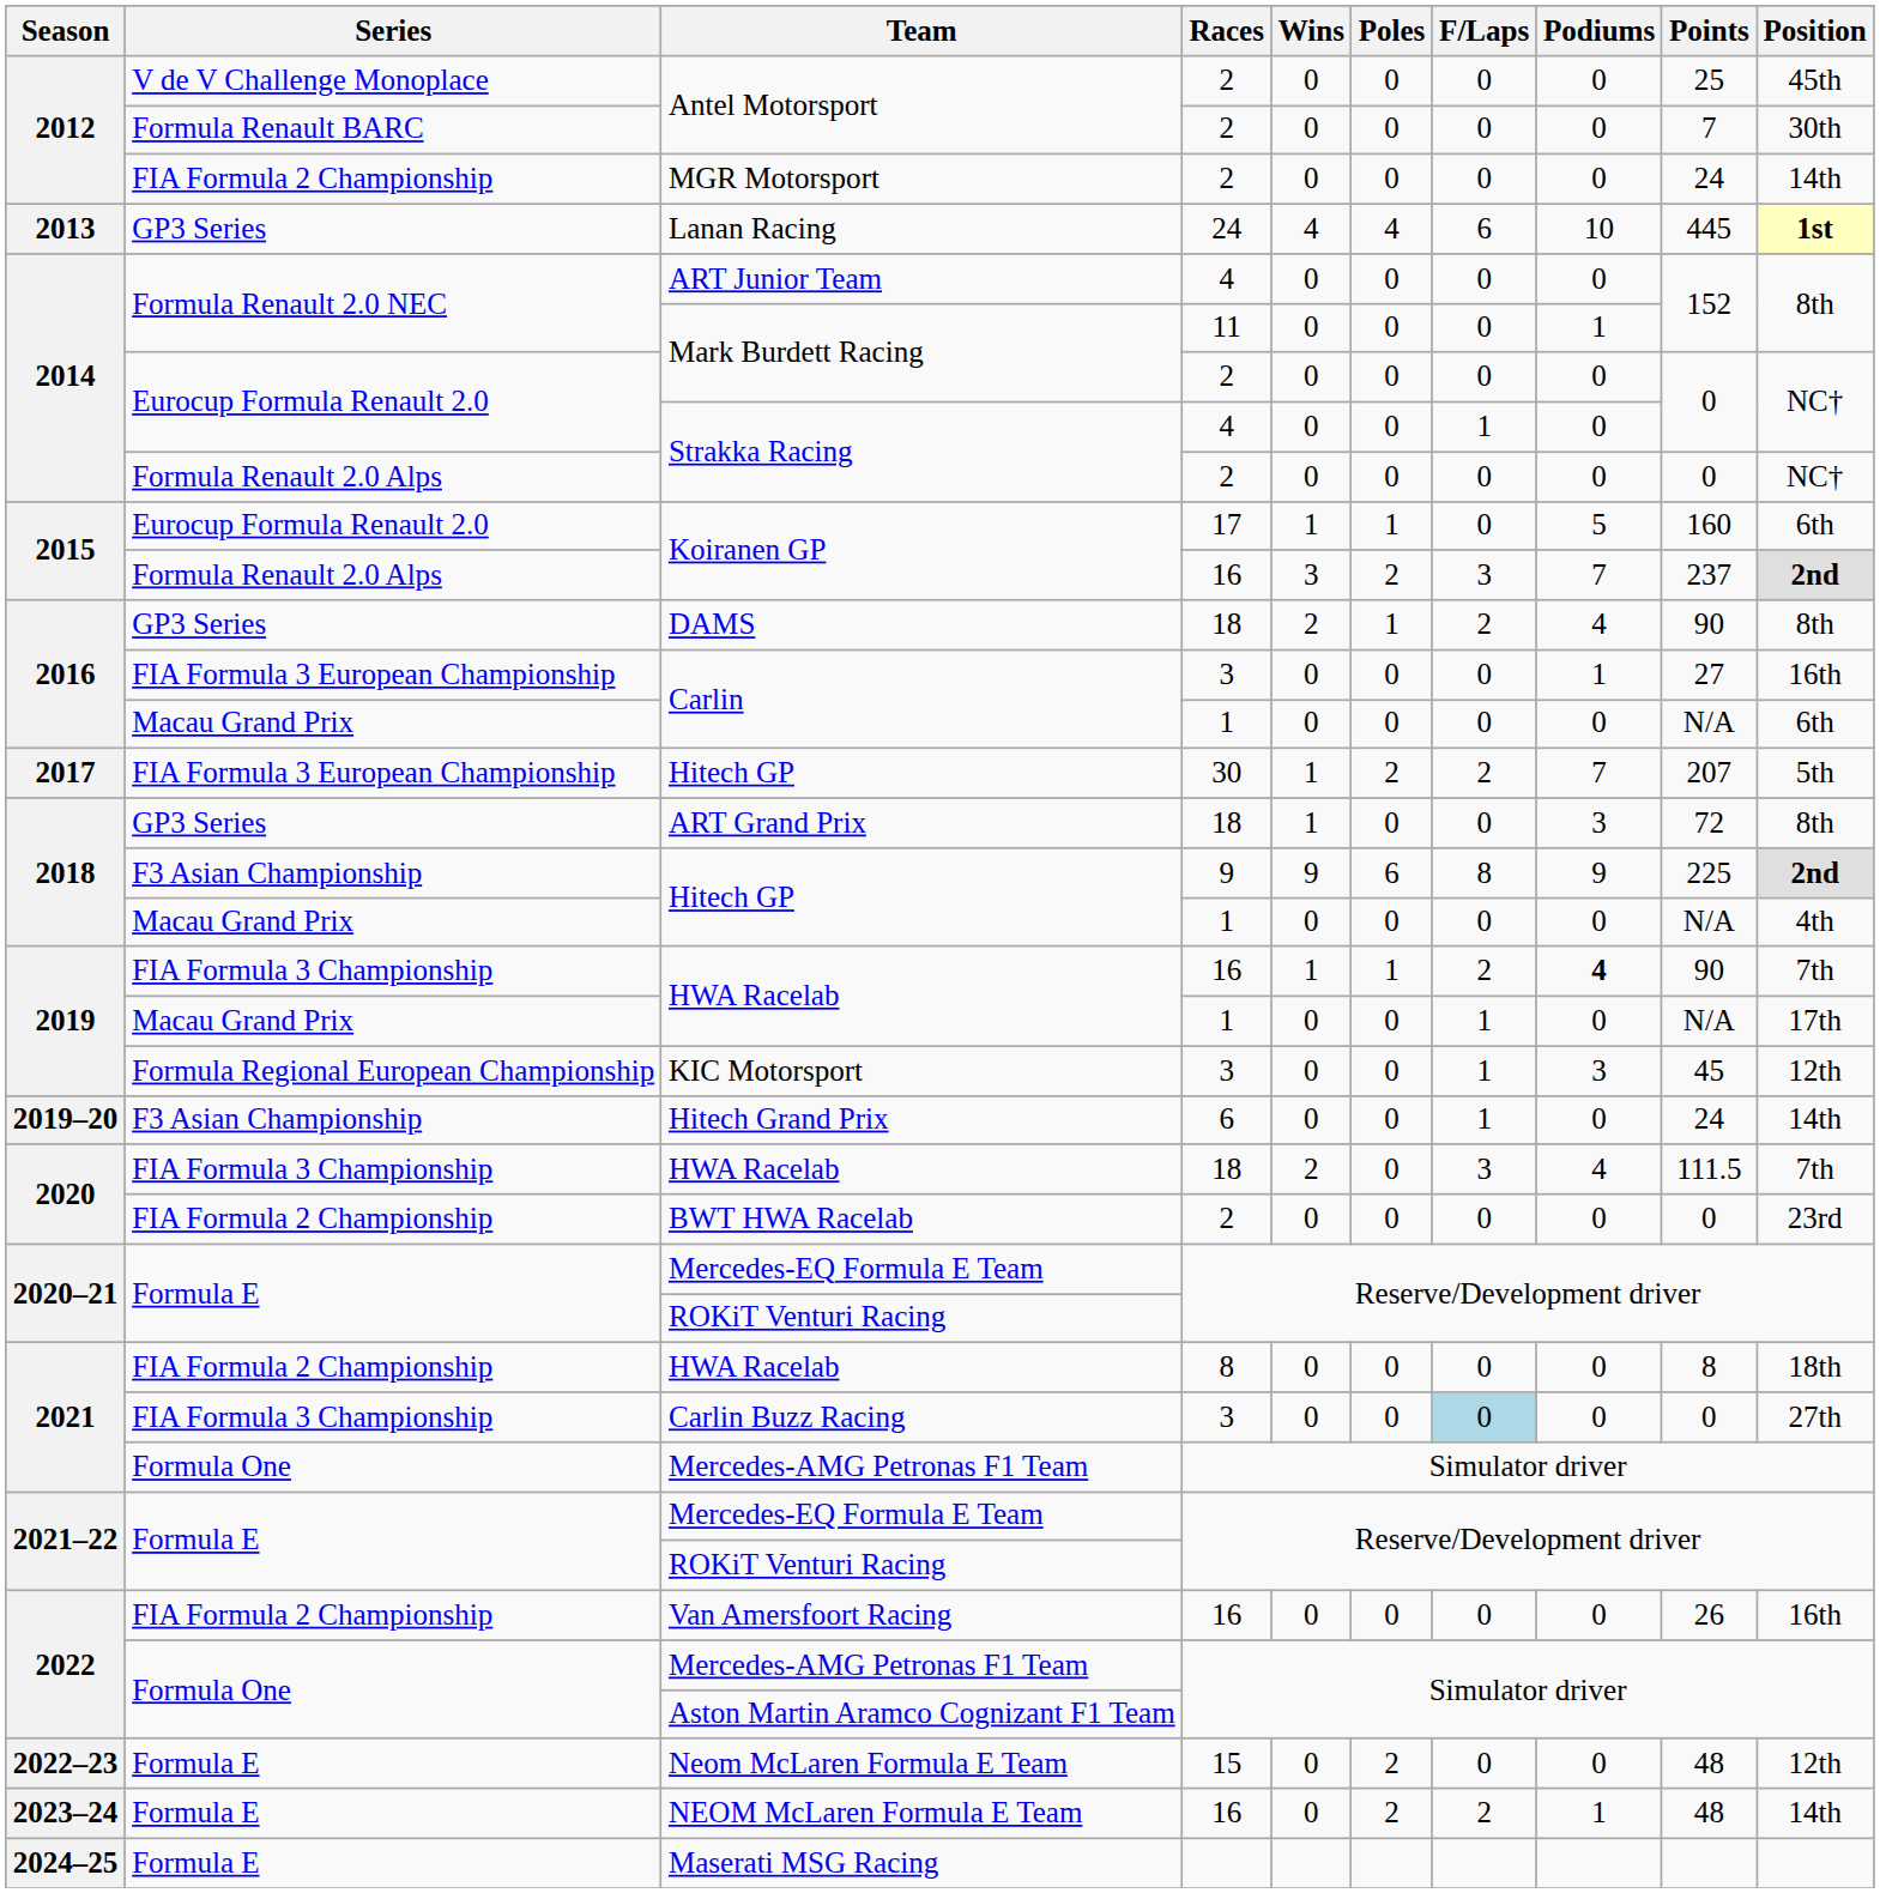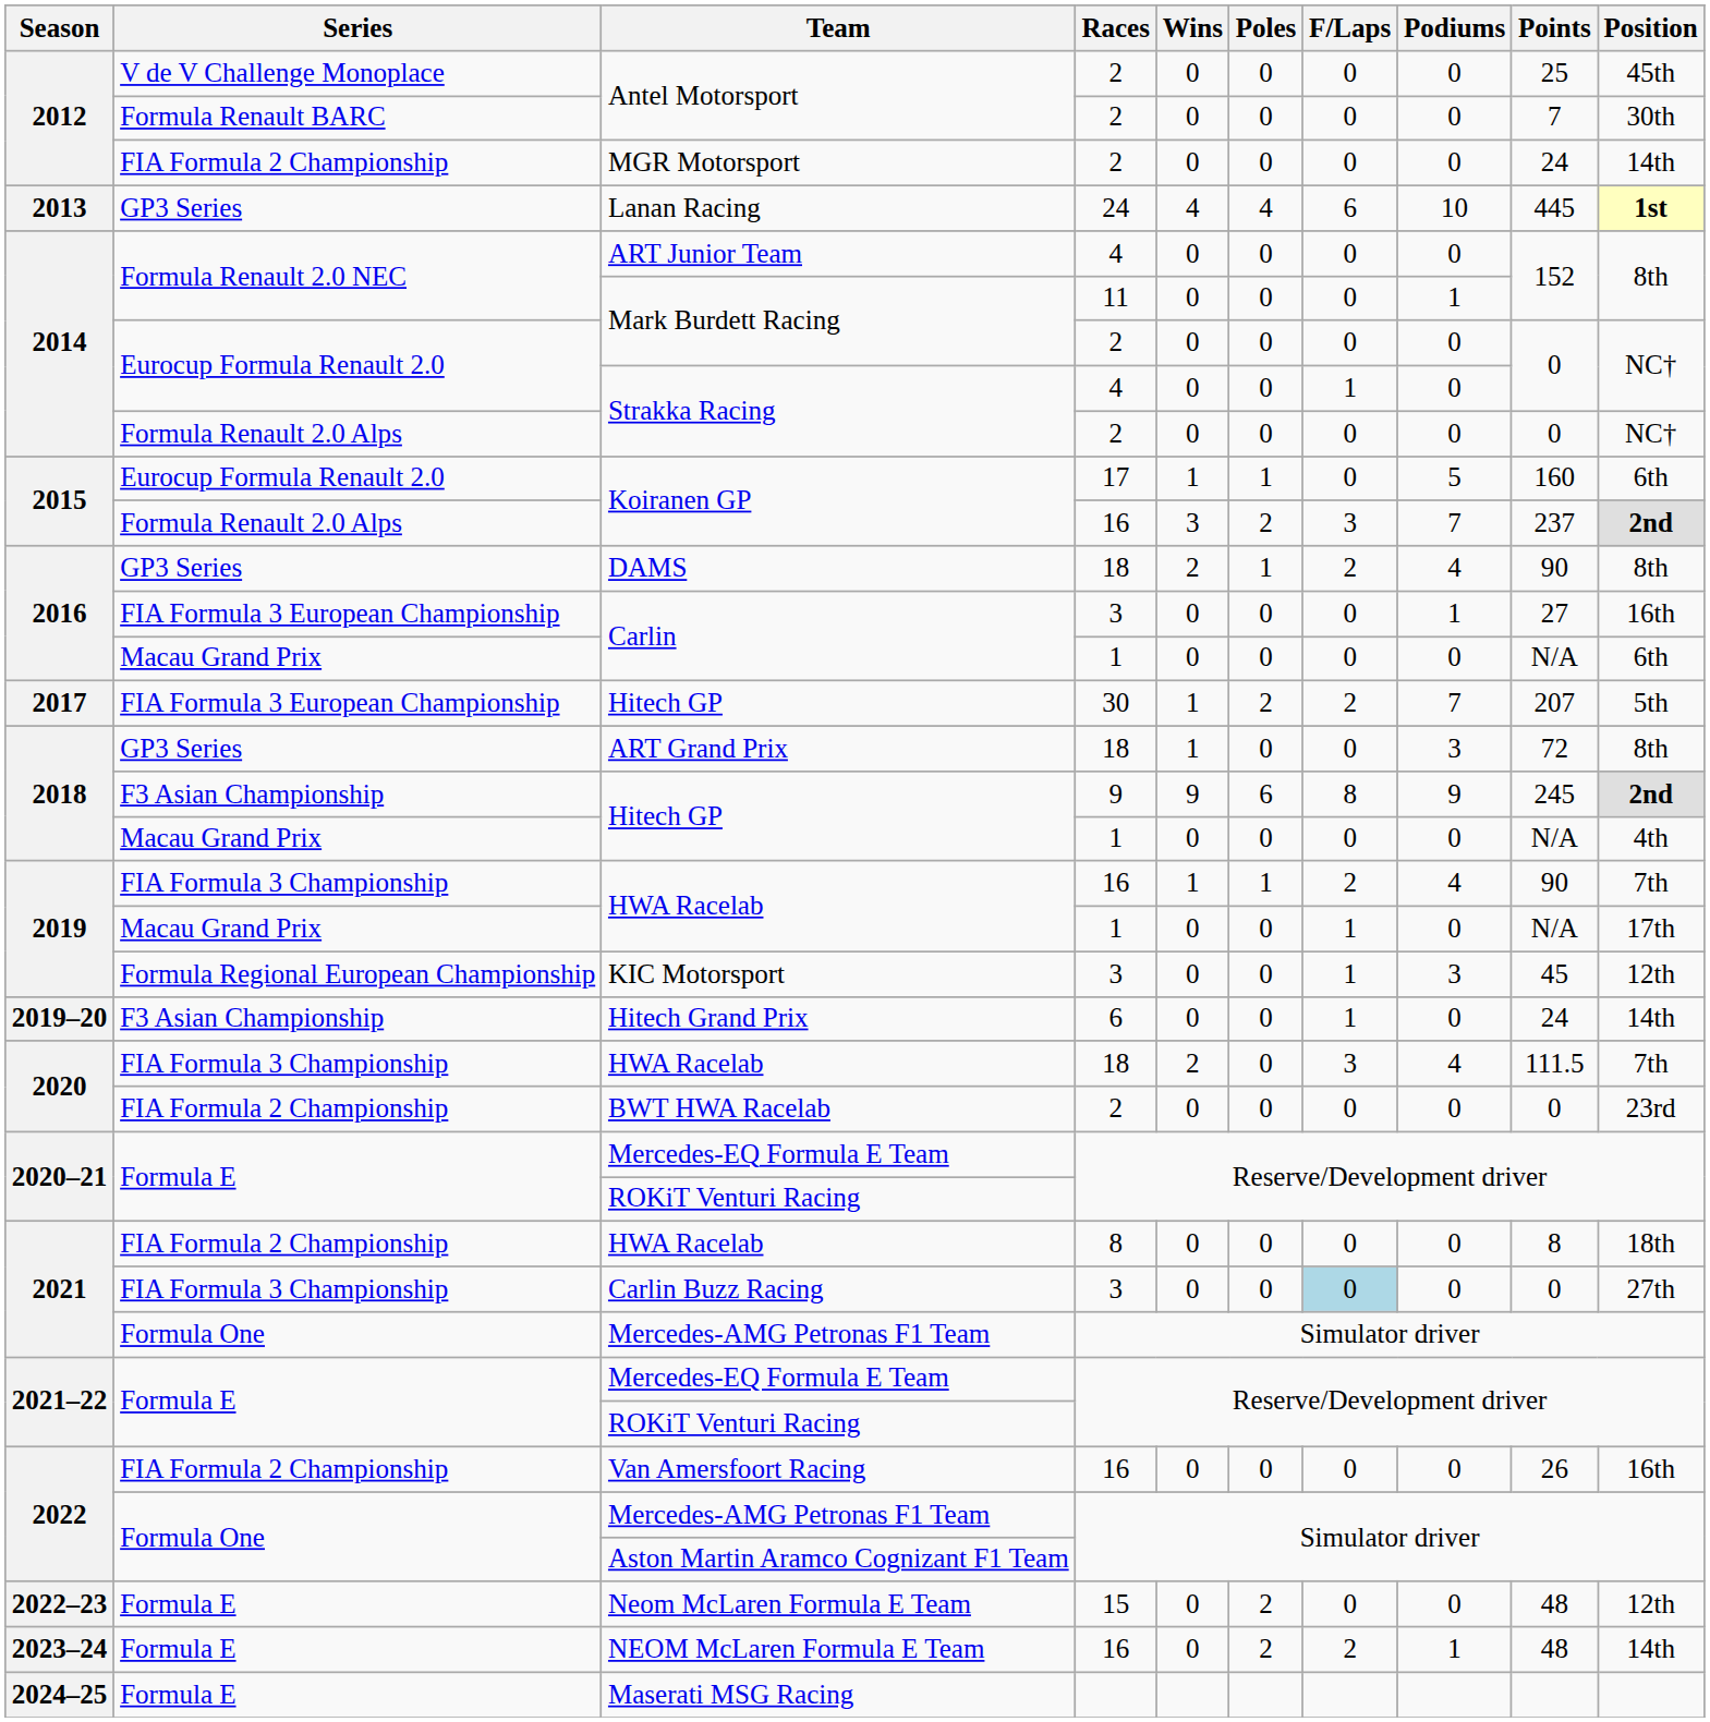Hitech GP / 9 | Points: 225 -> 245
HWA Racelab / 16 | Podiums: bold -> normal
